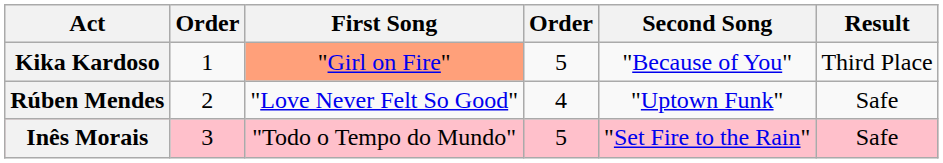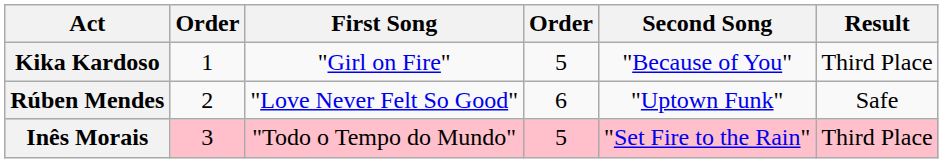Kika Kardoso | First Song: lightsalmon background -> no background
Rúben Mendes | column 4: 4 -> 6
Inês Morais | Result: Safe -> Third Place
